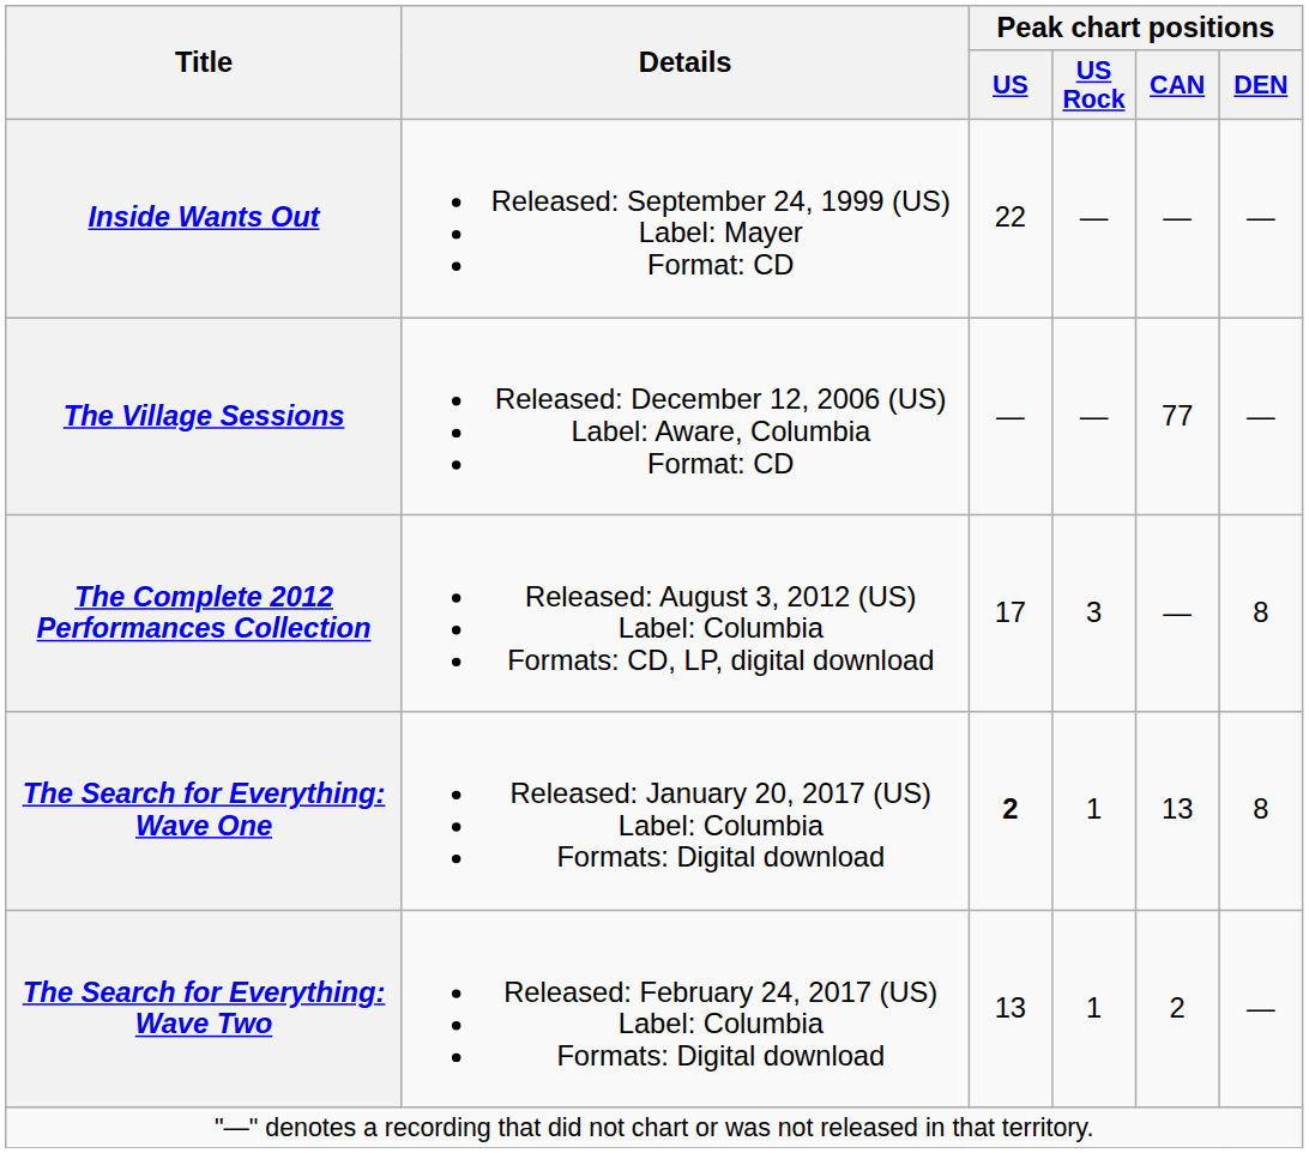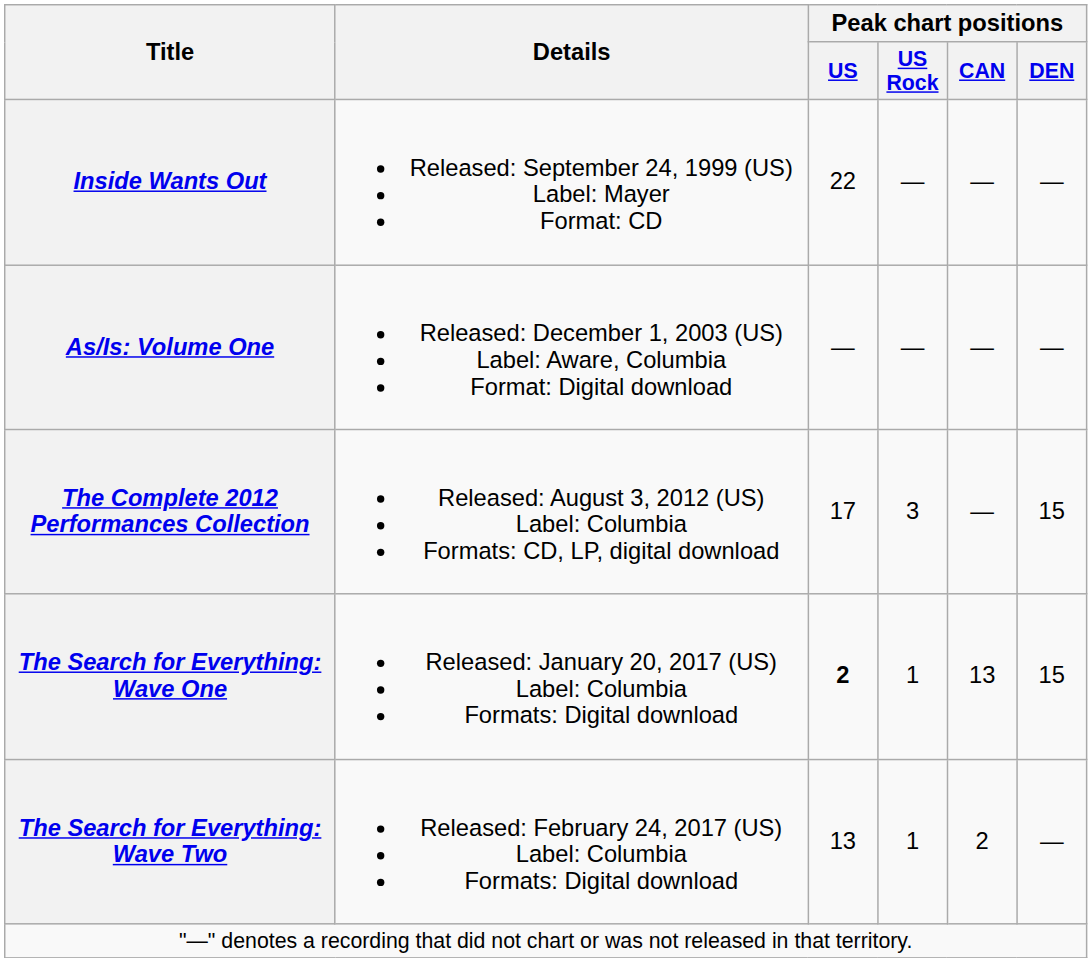+ row: As/Is: Volume One | Released: December 1, 2003 (US) Label: Aware, Columbia Format: Digital download | — | — | — | —
- row: The Village Sessions | Released: December 12, 2006 (US) Label: Aware, Columbia Format: CD | — | — | 77 | —
The Complete 2012 Performances Collection | Peak chart positions / DEN: 8 -> 15
The Search for Everything: Wave One | Peak chart positions / DEN: 8 -> 15
